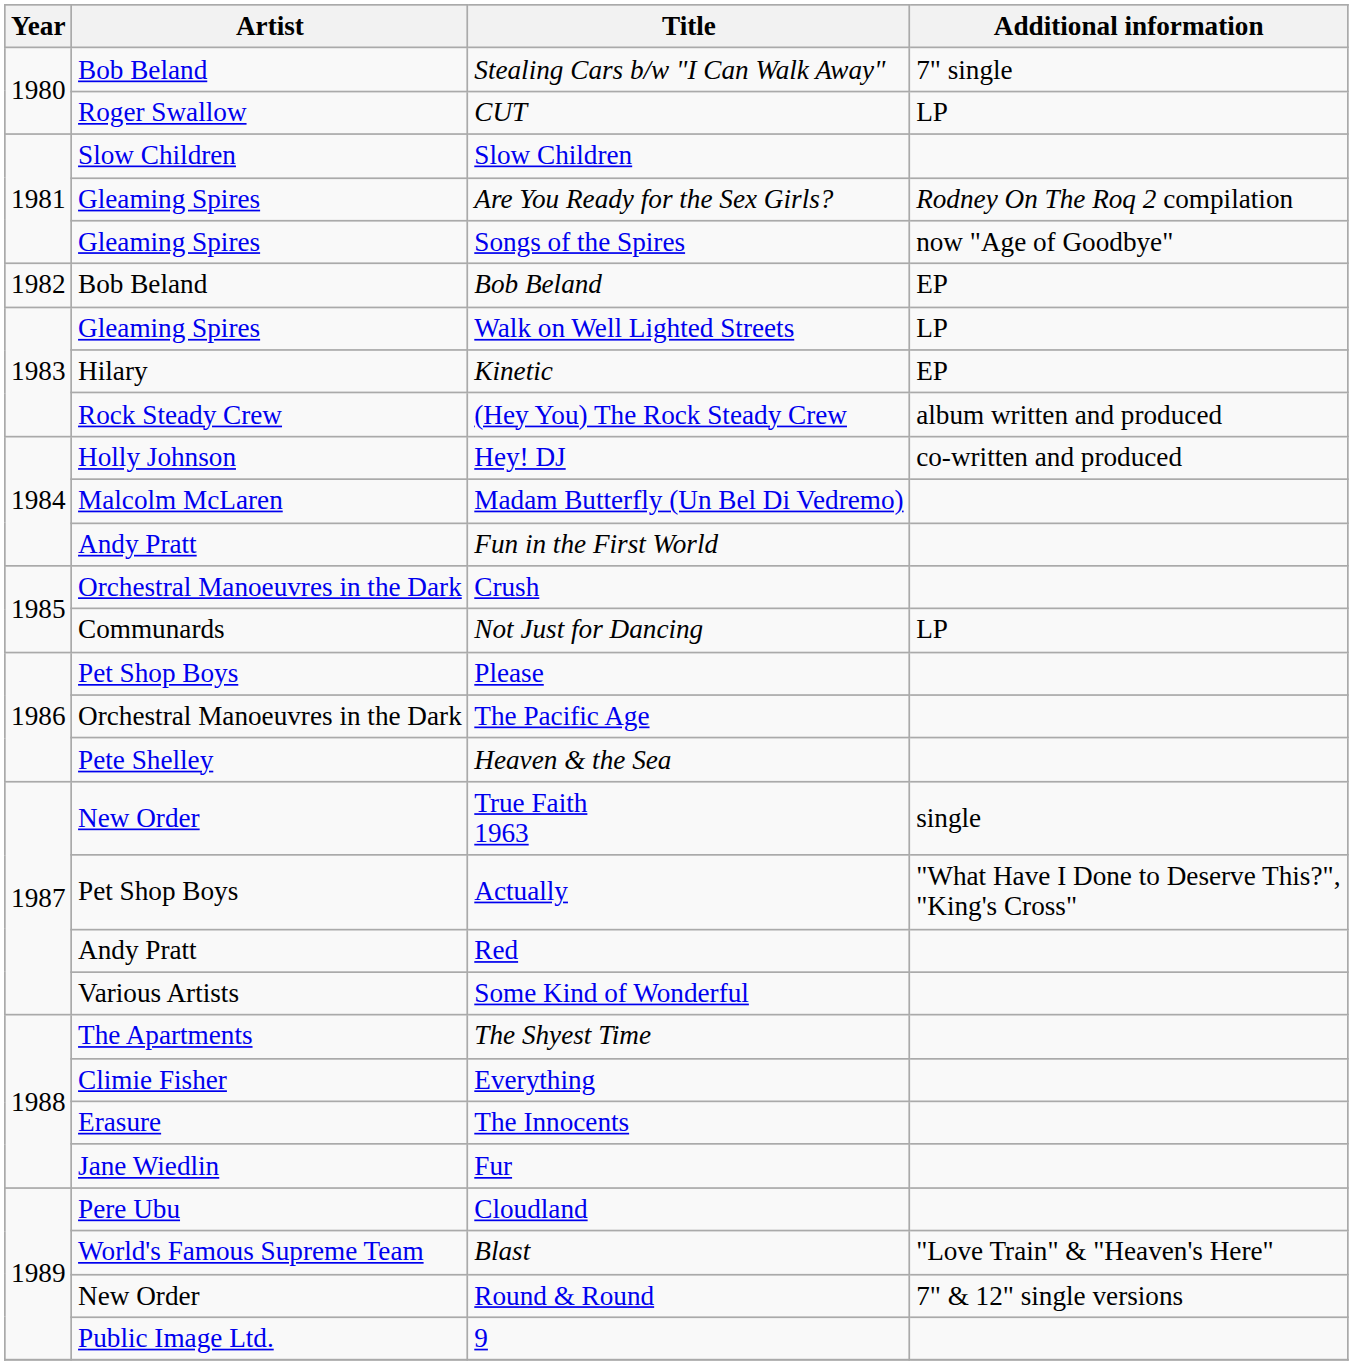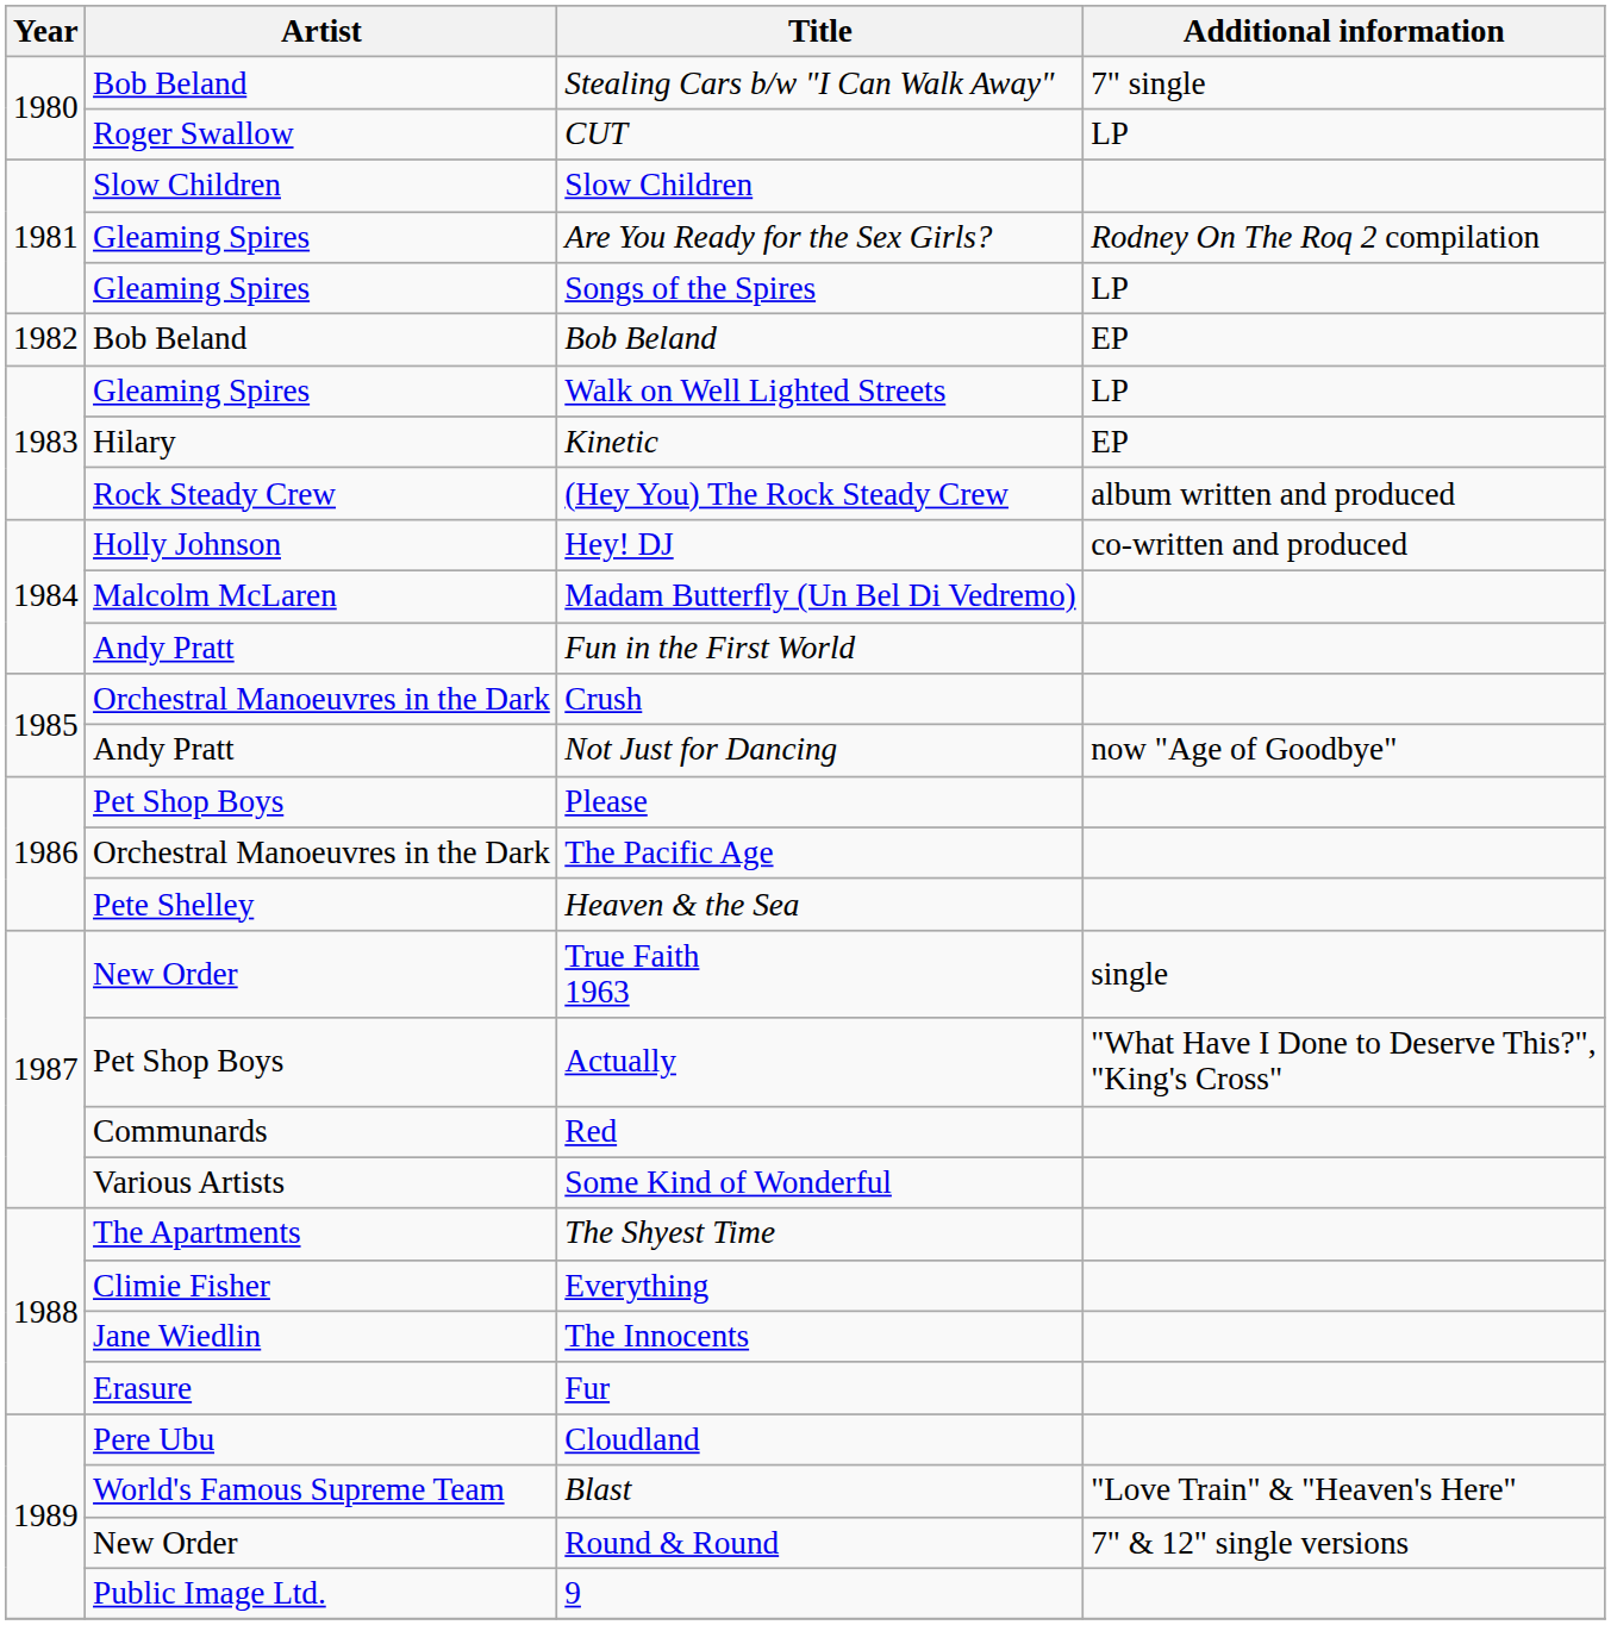Songs of the Spires | Additional information: now "Age of Goodbye" -> LP
Not Just for Dancing | Artist: Communards -> Andy Pratt
Not Just for Dancing | Additional information: LP -> now "Age of Goodbye"
Red | Artist: Andy Pratt -> Communards
The Innocents | Artist: Erasure -> Jane Wiedlin
Fur | Artist: Jane Wiedlin -> Erasure
